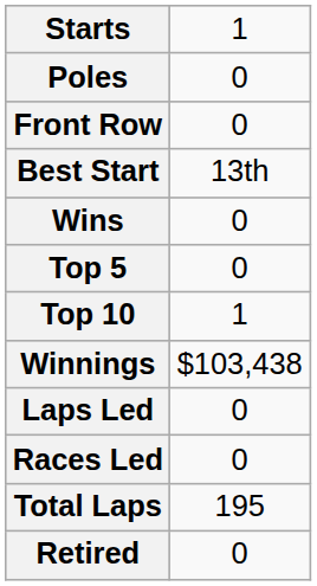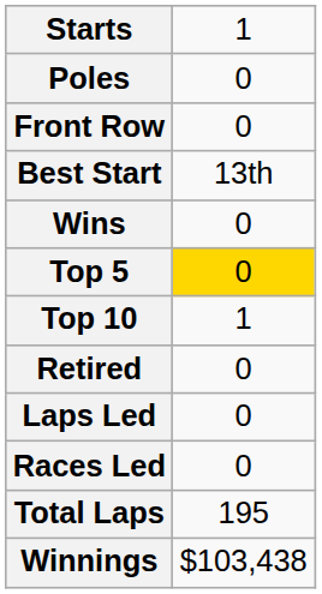Top 5 | column 2: no background -> gold background
rows swapped: Retired <-> Winnings
